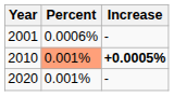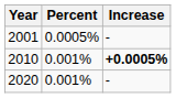2001 | Percent: 0.0006% -> 0.0005%
2010 | Percent: lightsalmon background -> no background
